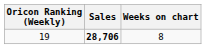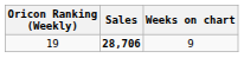19 | Weeks on chart: 8 -> 9
